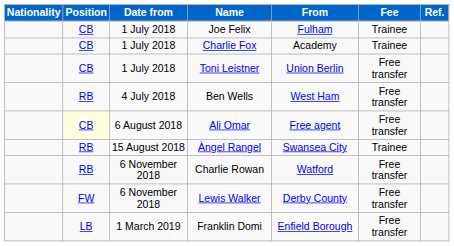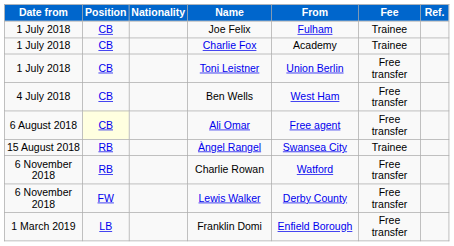columns swapped: Date from <-> Nationality
Ben Wells | Position: RB -> CB
